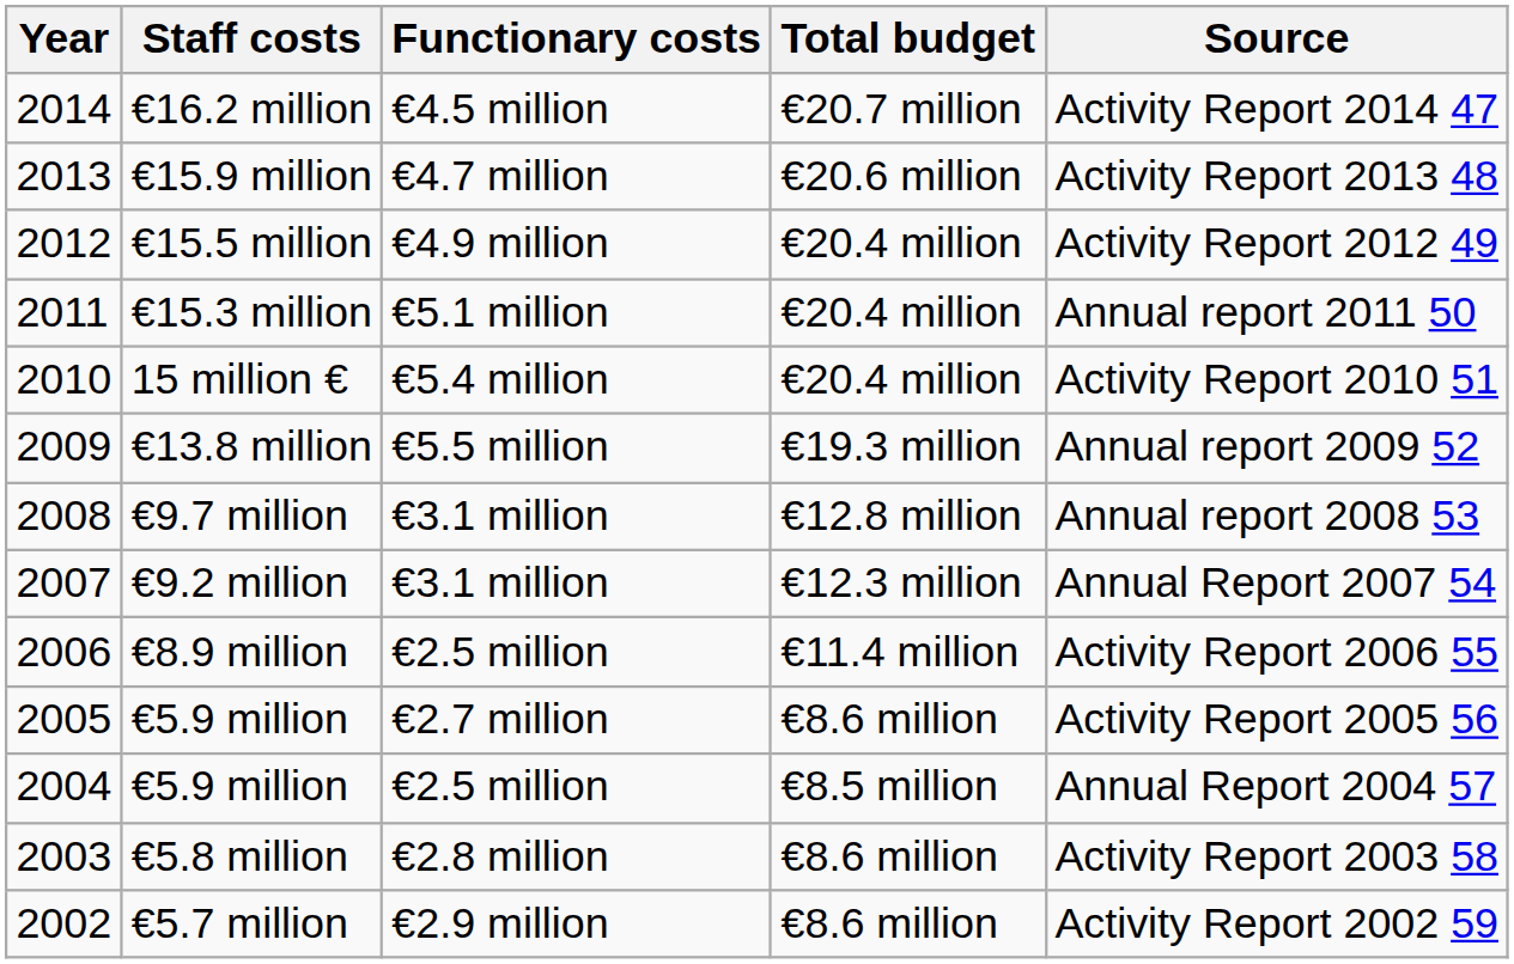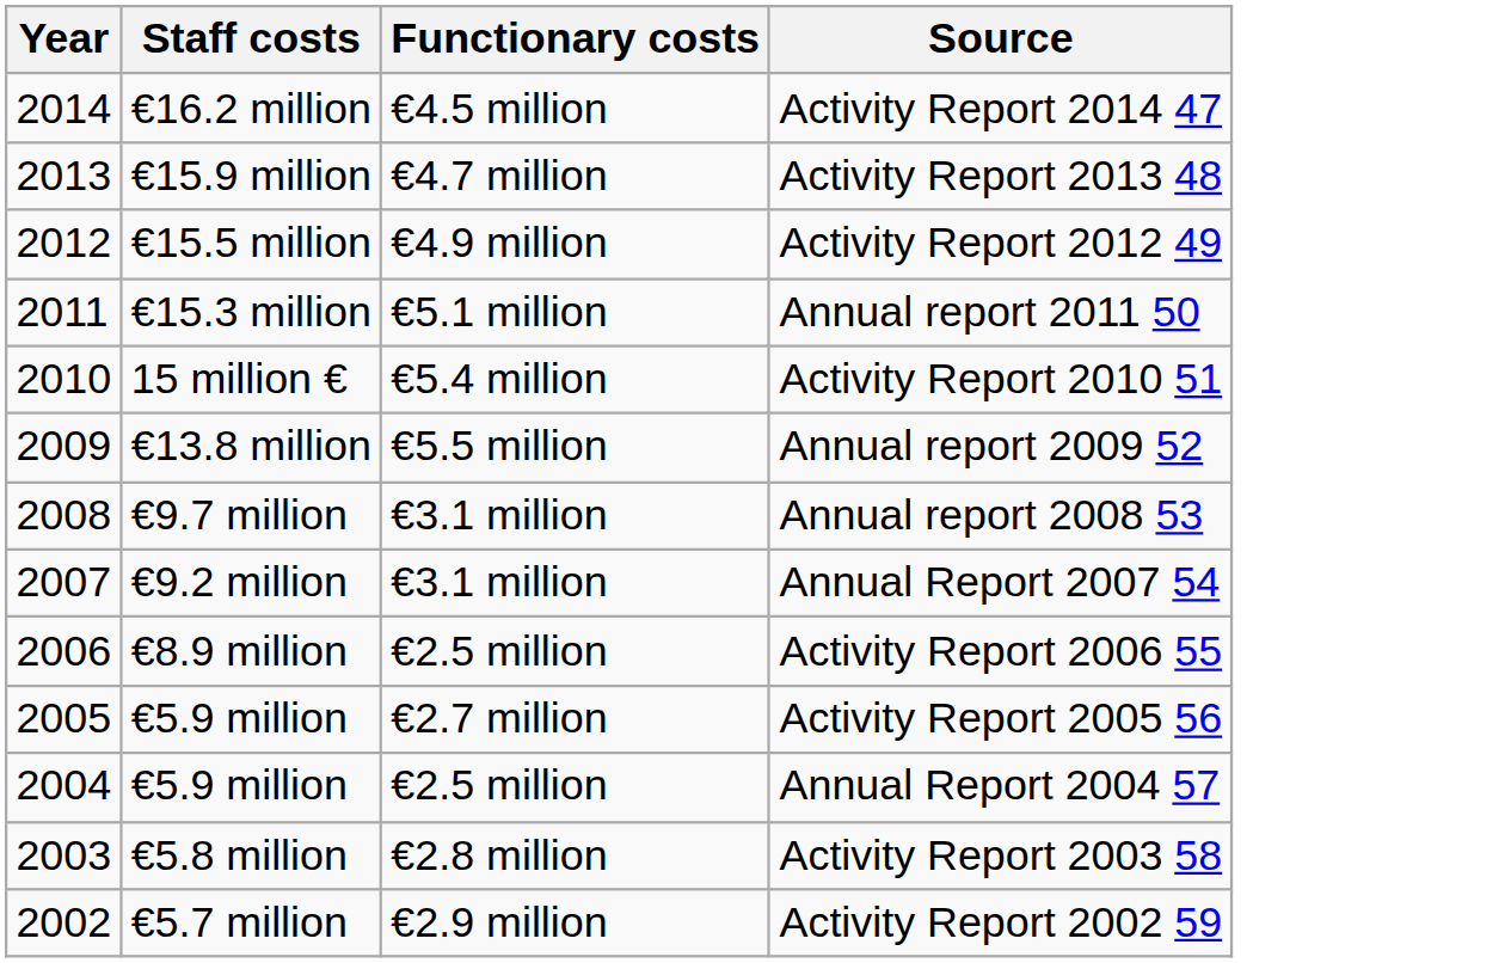- column: Total budget | €20.7 million | €20.6 million | €20.4 million | €20.4 million | €20.4 million | €19.3 million | €12.8 million | €12.3 million | €11.4 million | €8.6 million | €8.5 million | €8.6 million | €8.6 million
